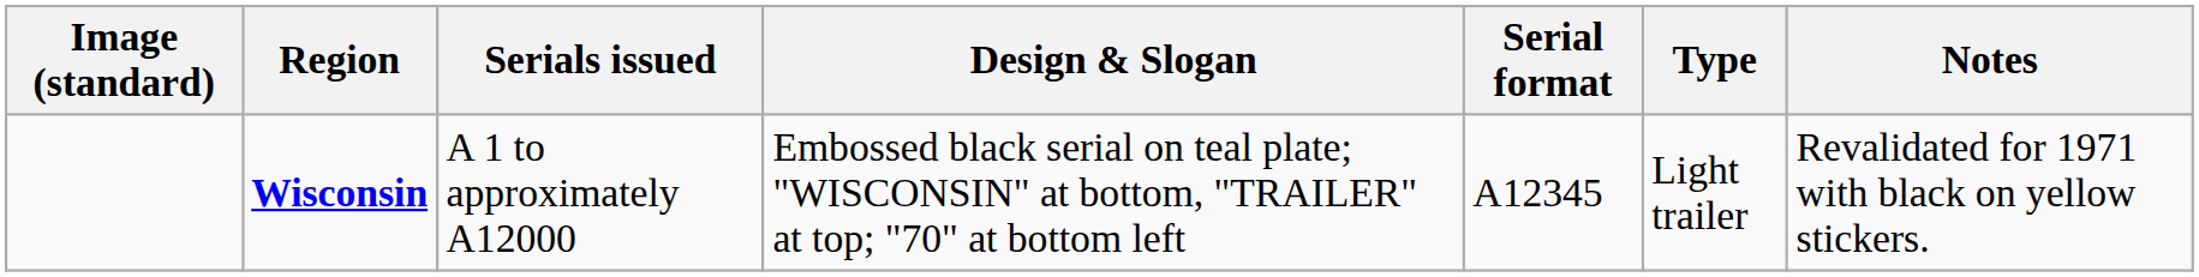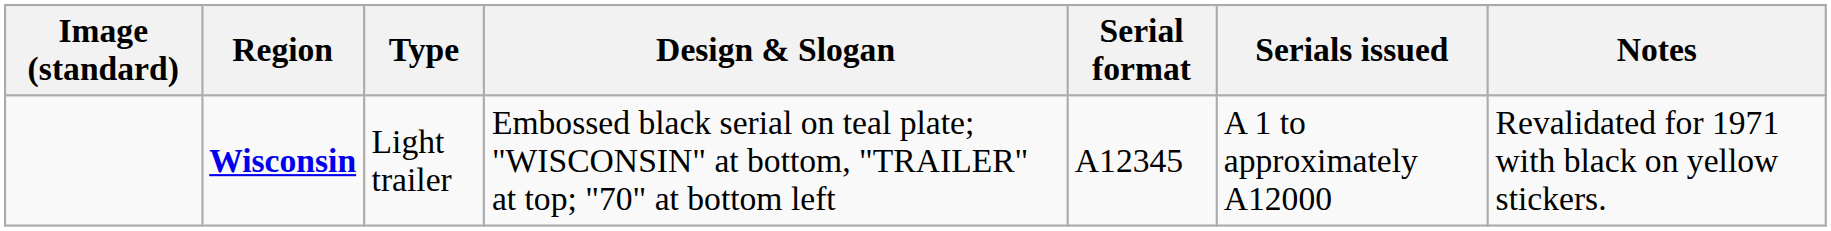columns swapped: Type <-> Serials issued
